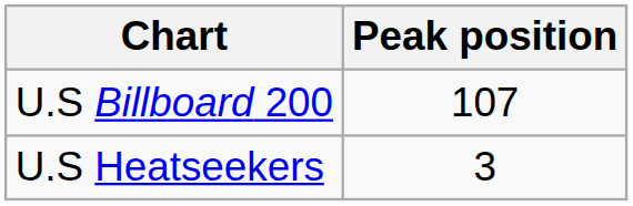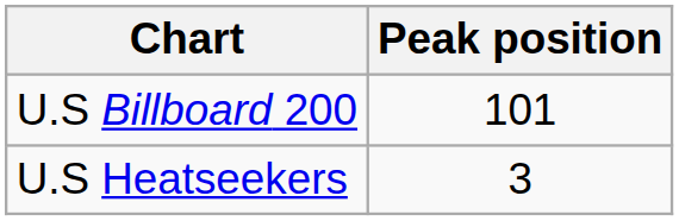U.S Billboard 200 | Peak position: 107 -> 101
